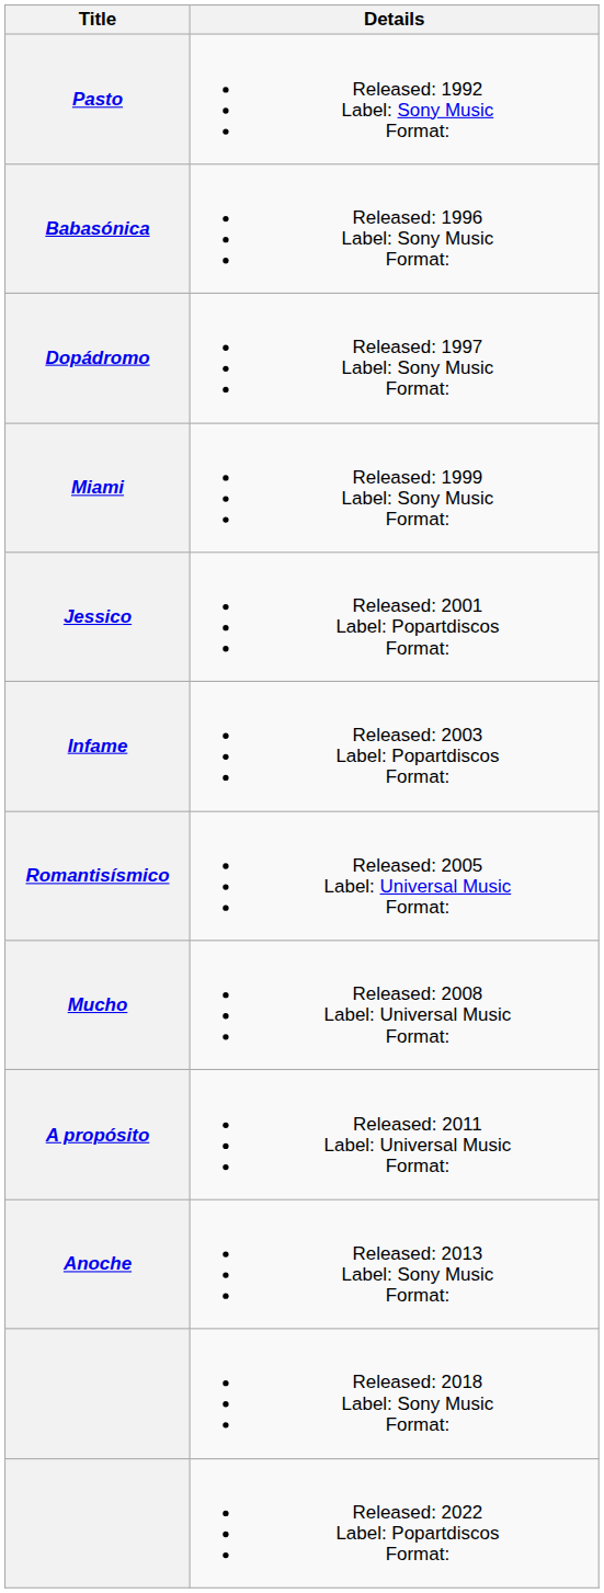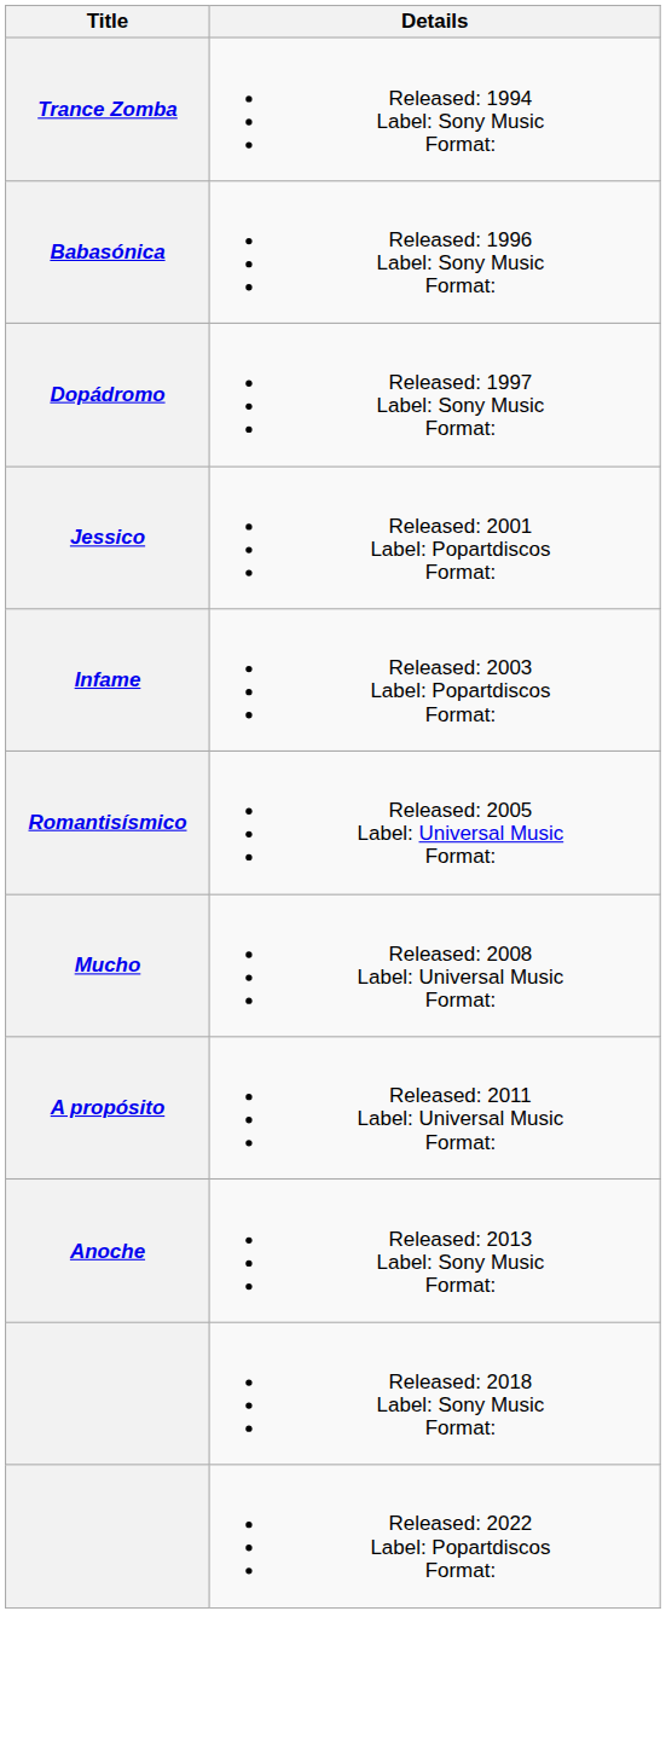- row: Pasto | Released: 1992 Label: Sony Music Format:
+ row: Trance Zomba | Released: 1994 Label: Sony Music Format:
- row: Miami | Released: 1999 Label: Sony Music Format:
